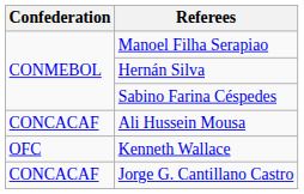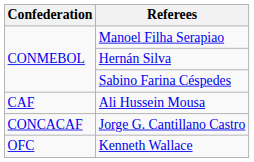Ali Hussein Mousa | Confederation: CONCACAF -> CAF
rows swapped: Jorge G. Cantillano Castro <-> Kenneth Wallace
